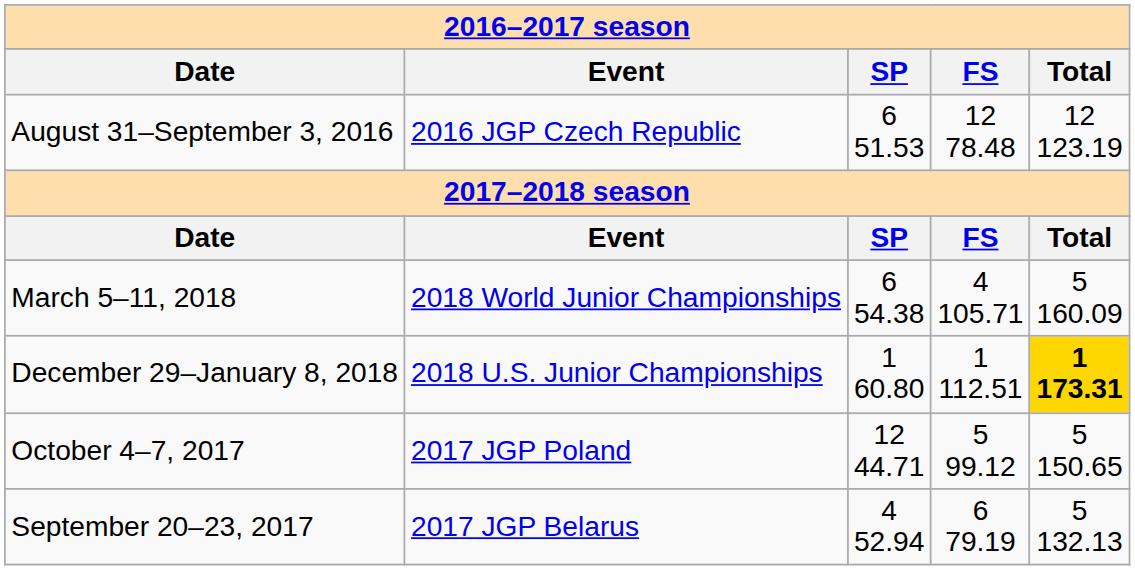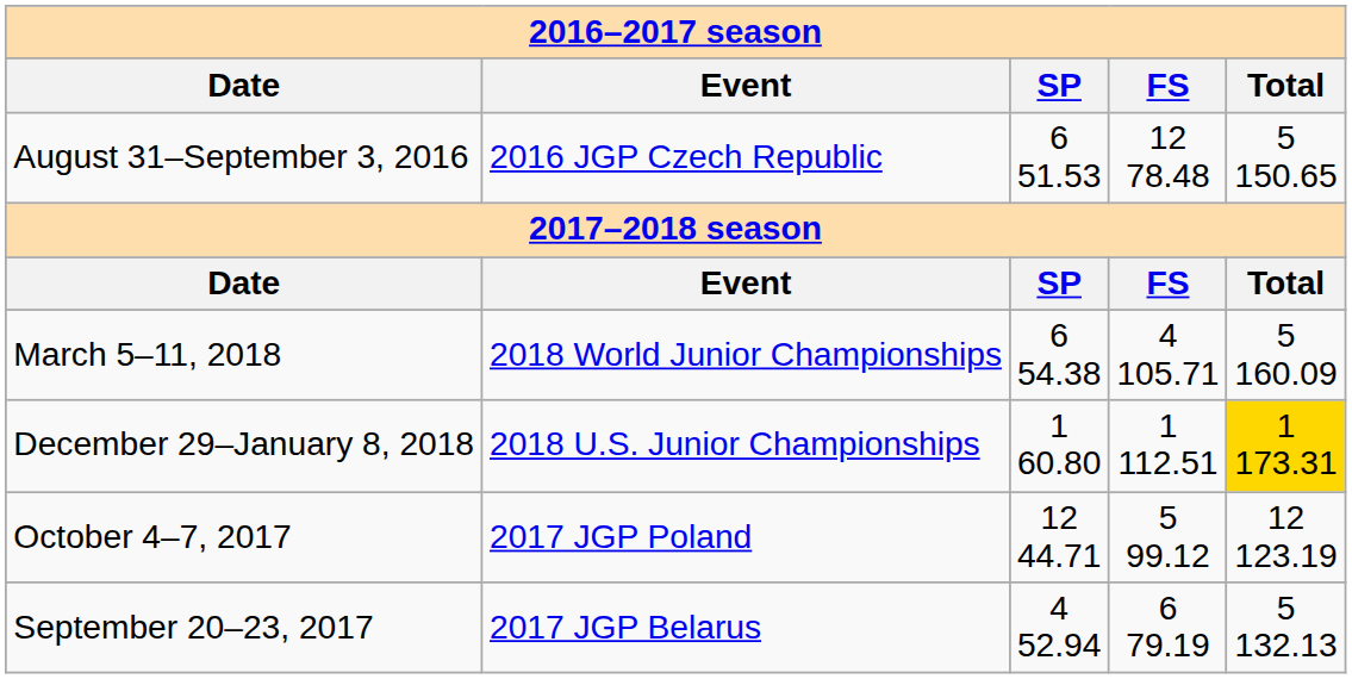August 31–September 3, 2016 | column 5: 12 123.19 -> 5 150.65
December 29–January 8, 2018 | column 5: bold -> normal
October 4–7, 2017 | column 5: 5 150.65 -> 12 123.19
